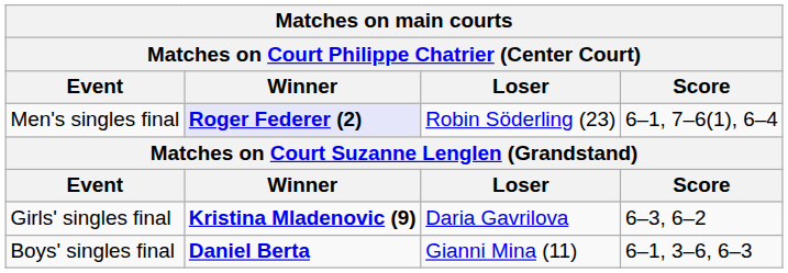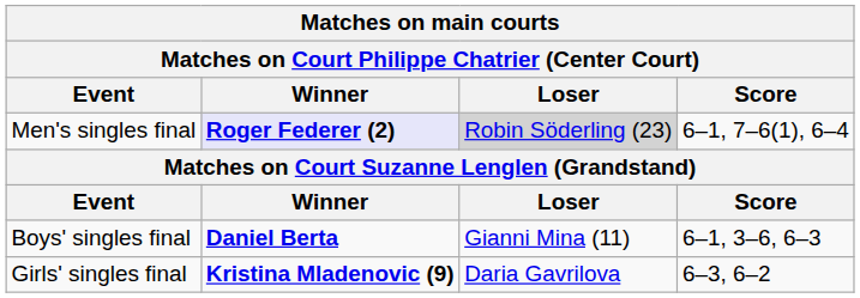Men's singles final | Loser: no background -> lightgrey background
rows swapped: Boys' singles final <-> Girls' singles final
